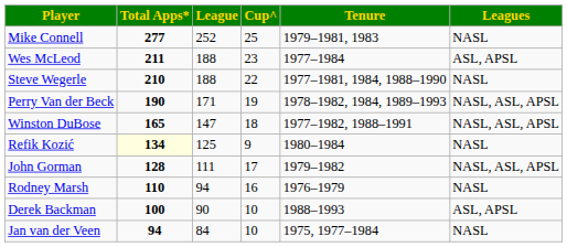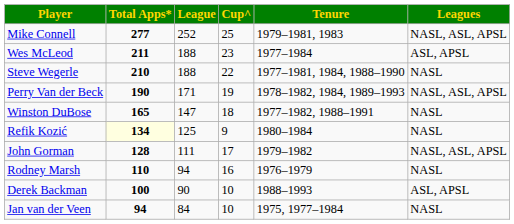Mike Connell | Leagues: NASL -> NASL, ASL, APSL
Winston DuBose | Leagues: NASL, ASL, APSL -> NASL
